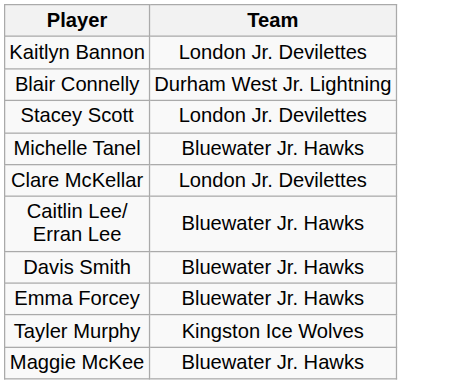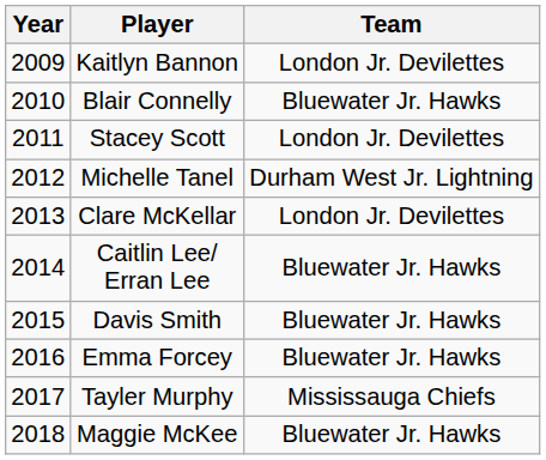+ column: Year | 2009 | 2010 | 2011 | 2012 | 2013 | 2014 | 2015 | 2016 | 2017 | 2018
Blair Connelly | Team: Durham West Jr. Lightning -> Bluewater Jr. Hawks
Michelle Tanel | Team: Bluewater Jr. Hawks -> Durham West Jr. Lightning
Tayler Murphy | Team: Kingston Ice Wolves -> Mississauga Chiefs
